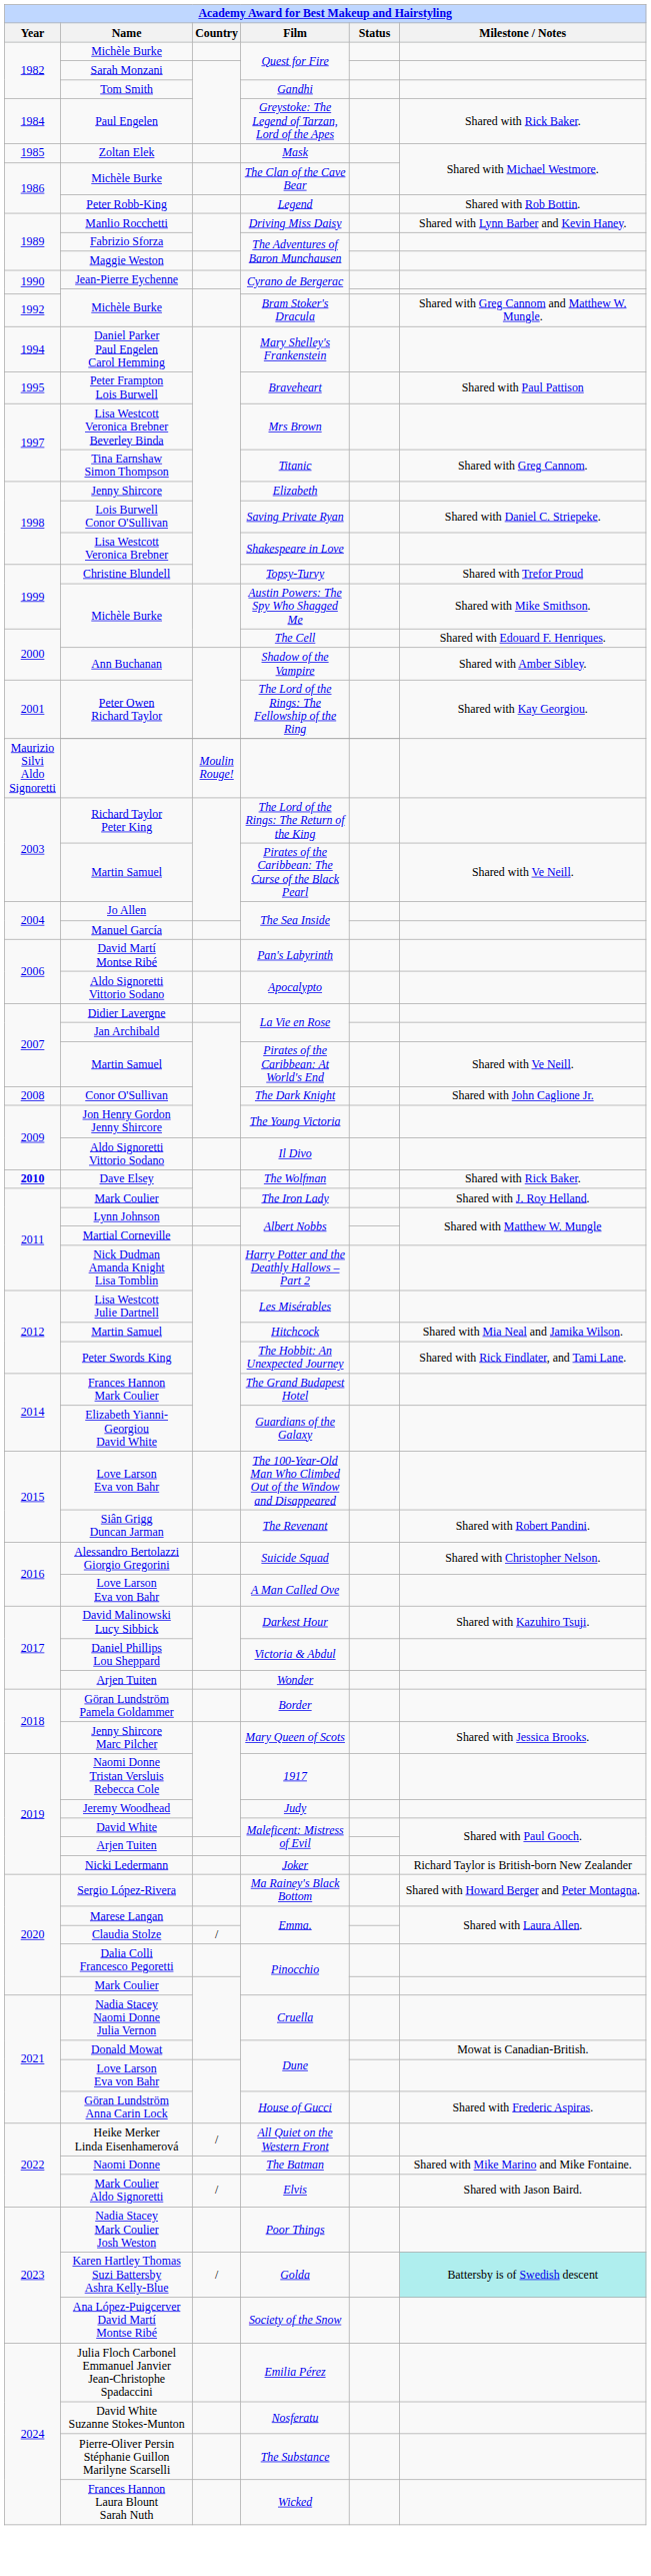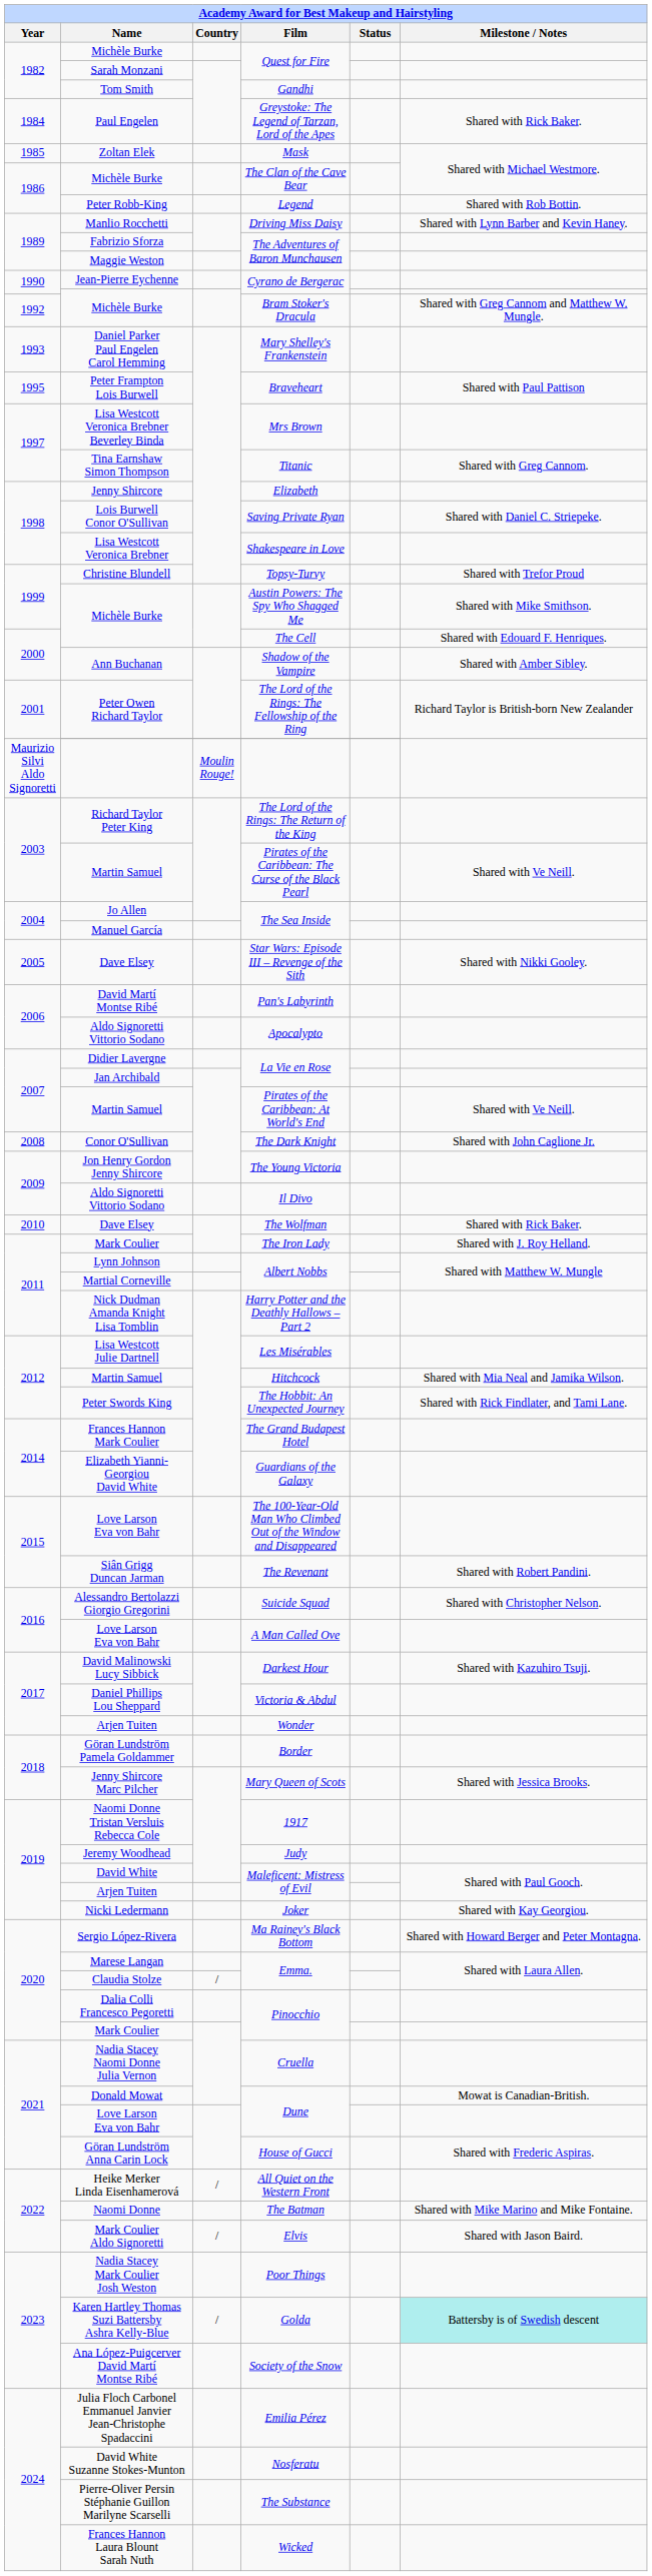Mary Shelley's Frankenstein | Year: 1994 -> 1993
The Lord of the Rings: The Fellowship of the Ring | Milestone / Notes: Shared with Kay Georgiou. -> Richard Taylor is British-born New Zealander
+ row: 2005 | Dave Elsey | Star Wars: Episode III – Revenge of the Sith | Shared with Nikki Gooley.
The Wolfman | Year: bold -> normal
Joker | Milestone / Notes: Richard Taylor is British-born New Zealander -> Shared with Kay Georgiou.
